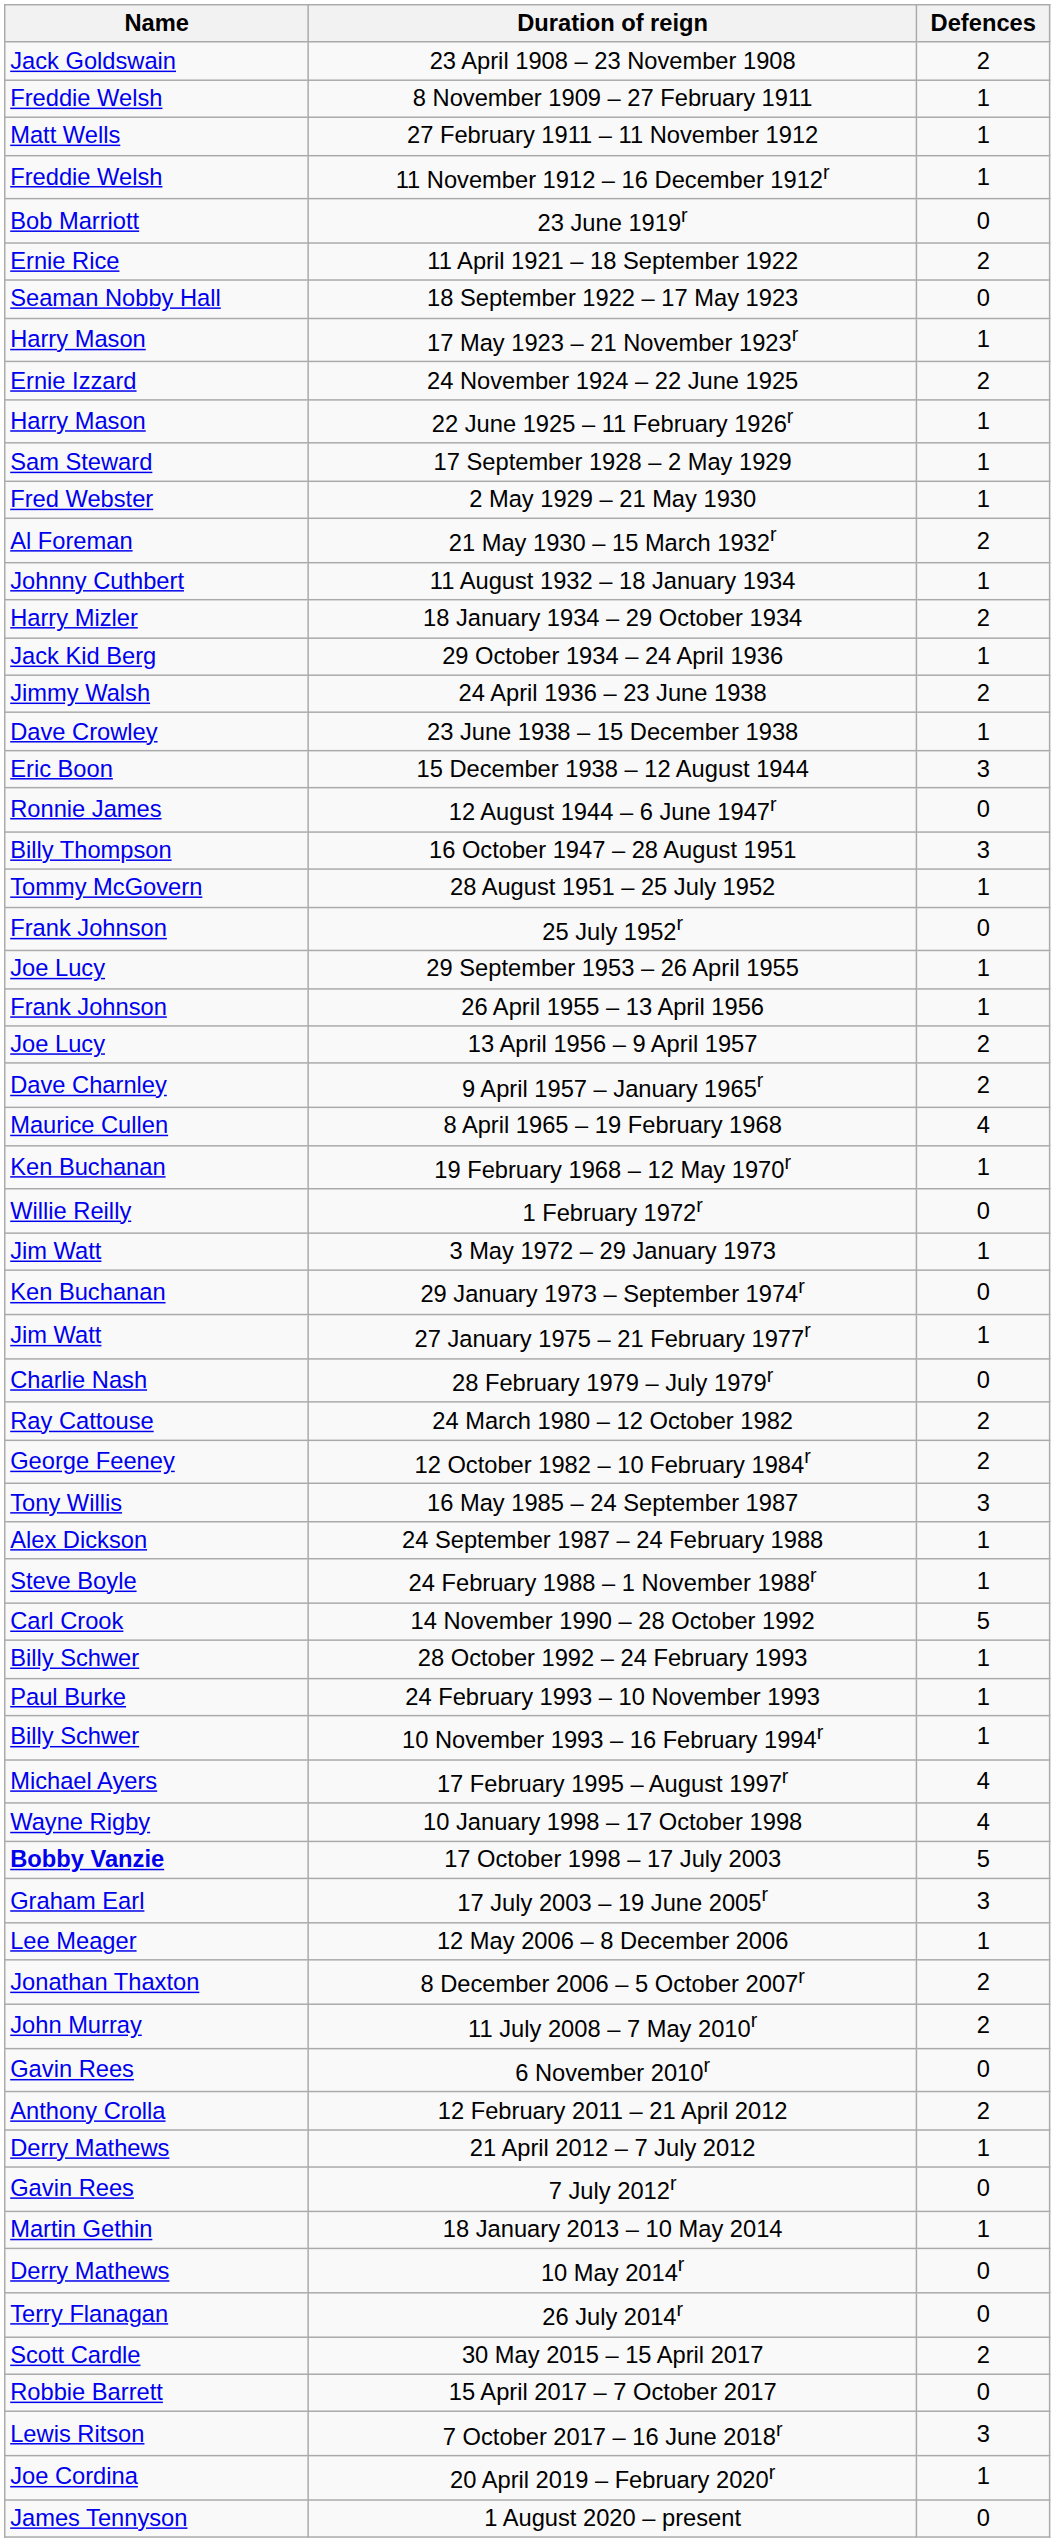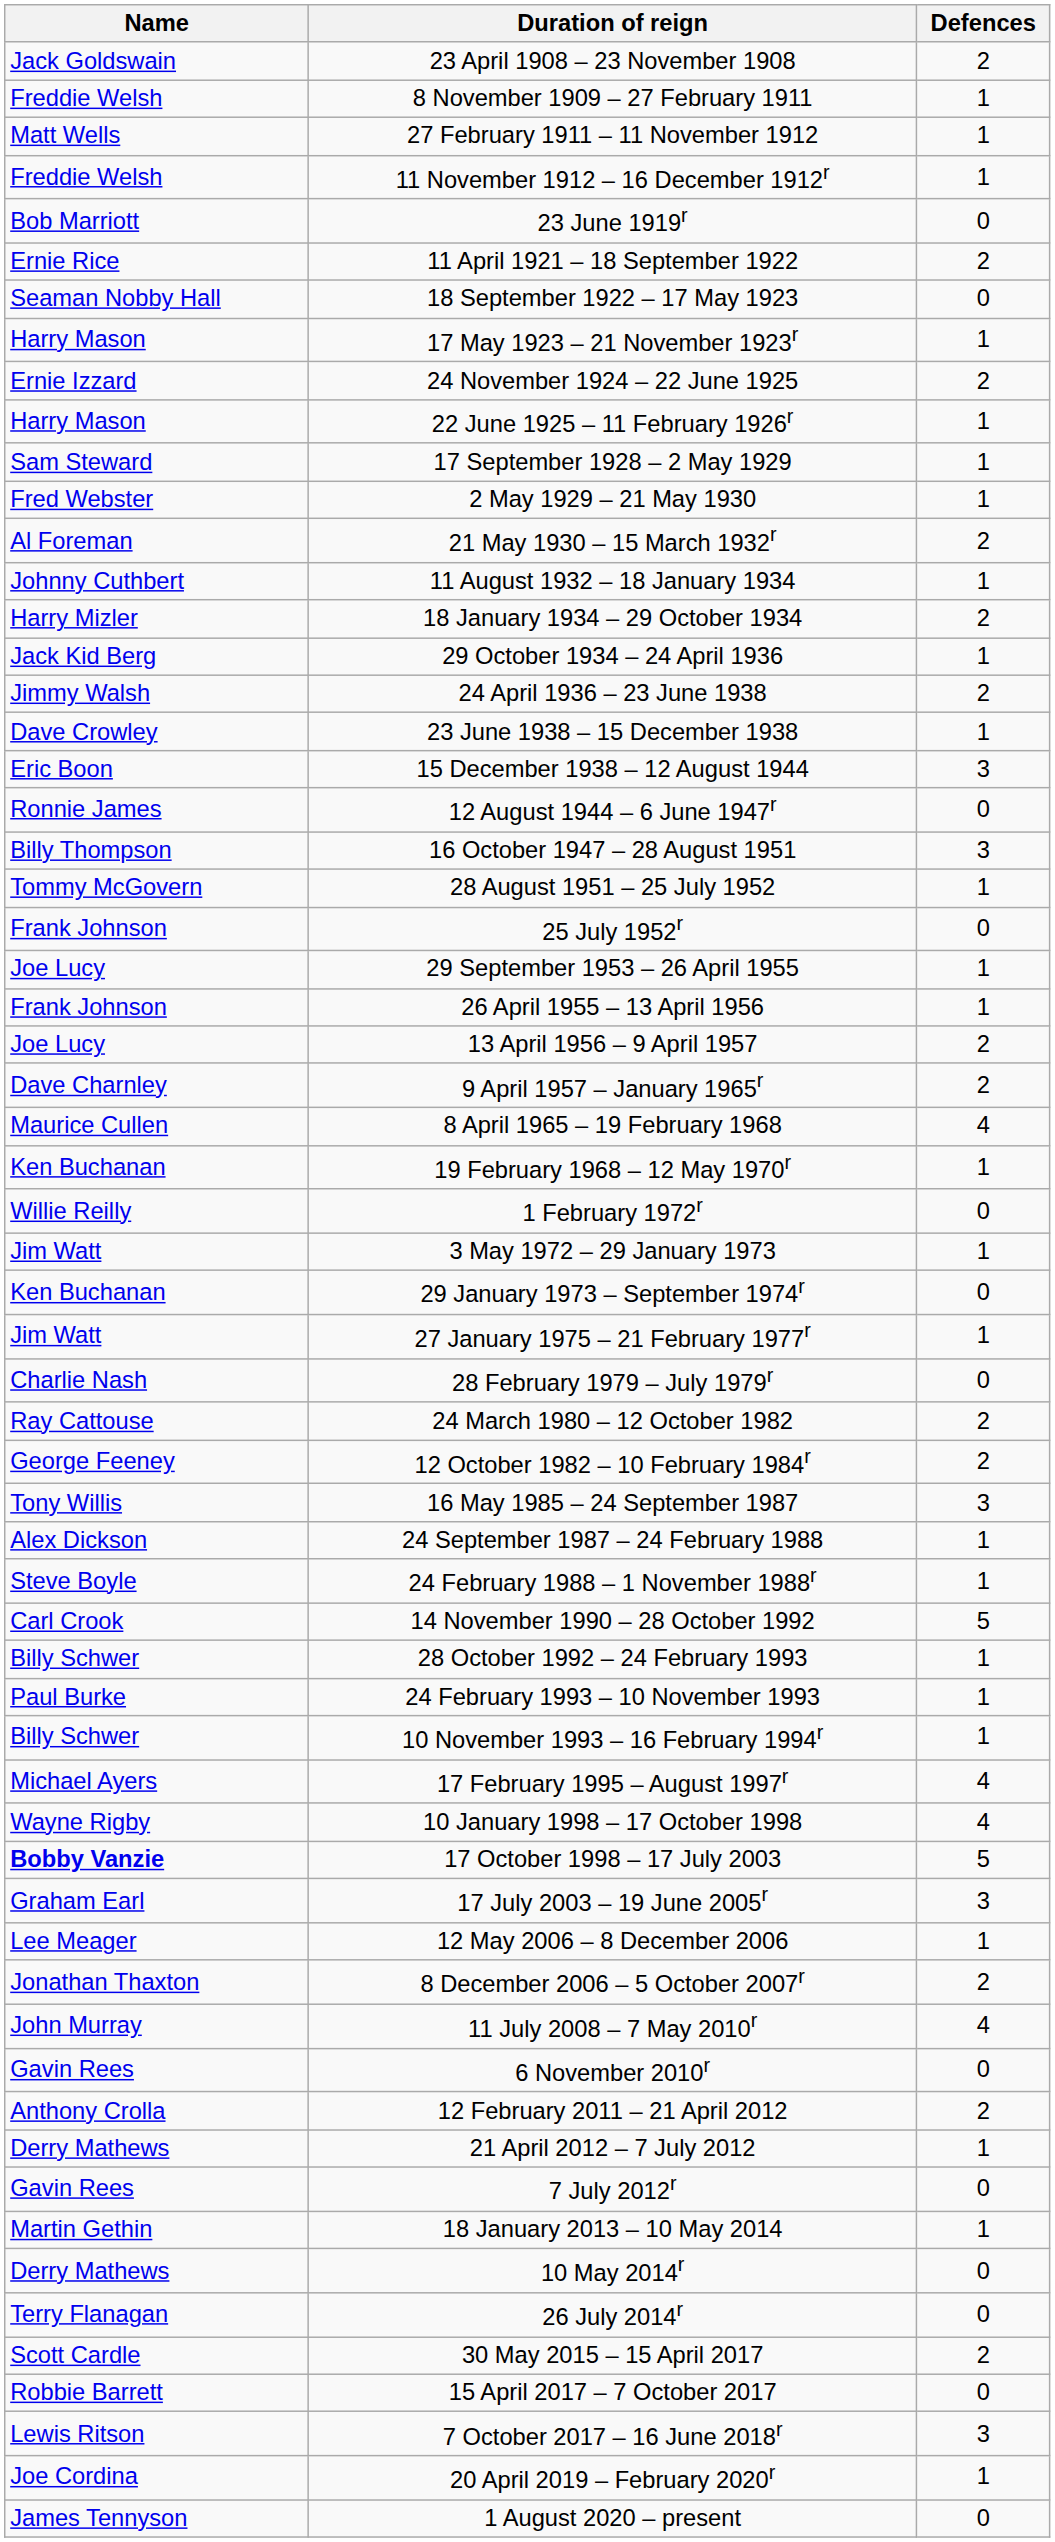11 July 2008 – 7 May 2010r | Defences: 2 -> 4
